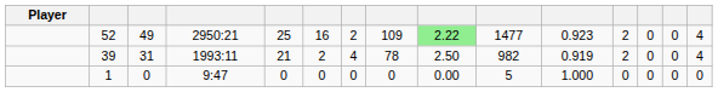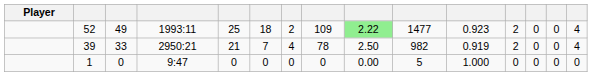52 | column 4: 2950:21 -> 1993:11
52 | column 6: 16 -> 18
39 | column 3: 31 -> 33
39 | column 4: 1993:11 -> 2950:21
39 | column 6: 2 -> 7
